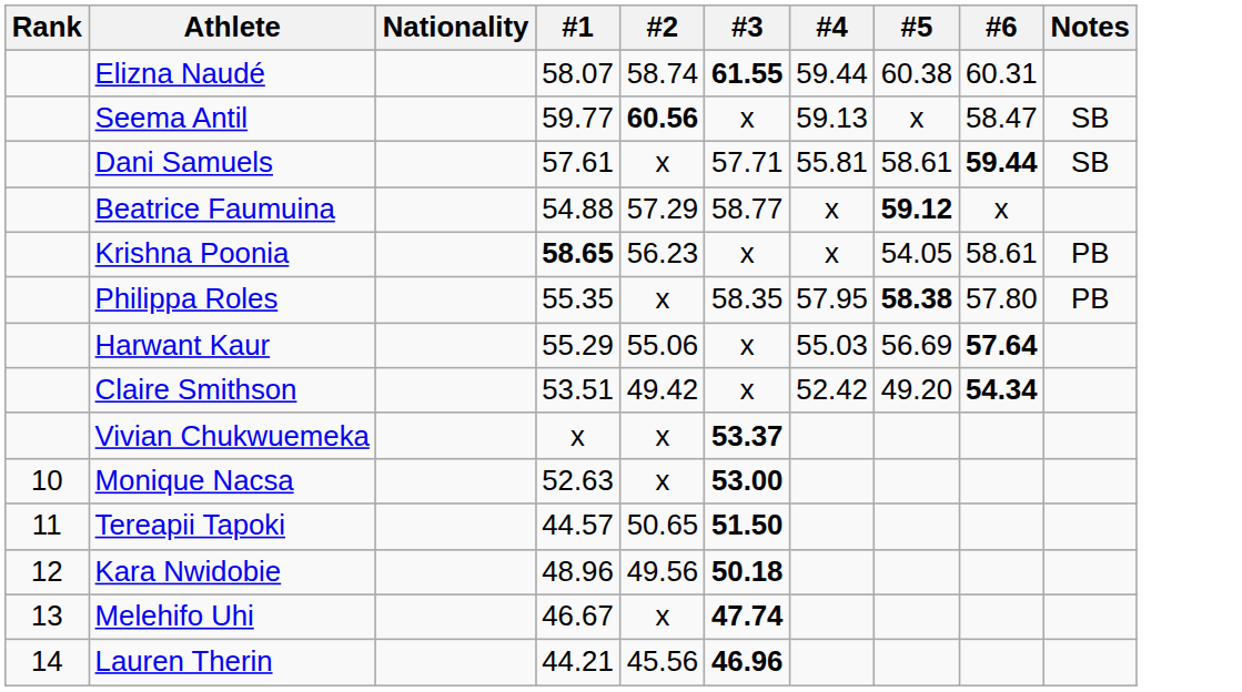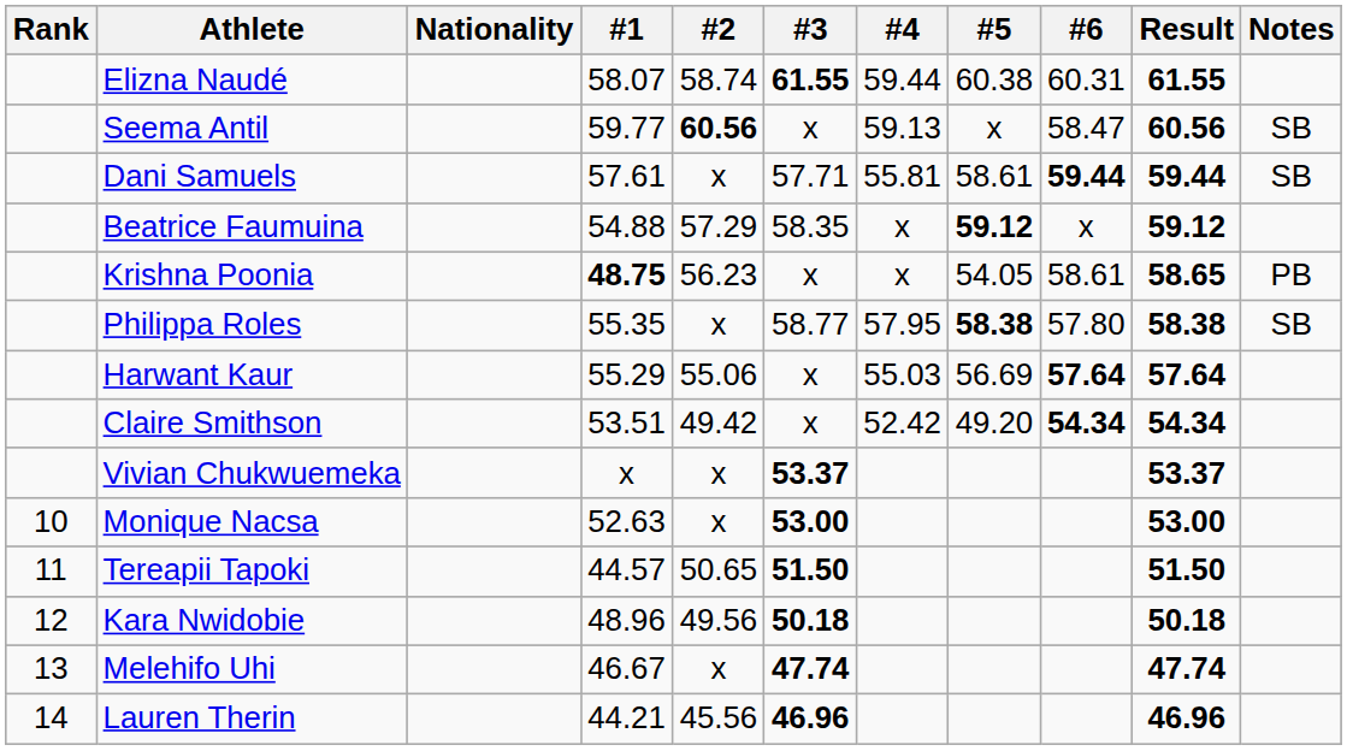+ column: Result | 61.55 | 60.56 | 59.44 | 59.12 | 58.65 | 58.38 | 57.64 | 54.34 | 53.37 | 53.00 | 51.50 | 50.18 | 47.74 | 46.96
Beatrice Faumuina | #3: 58.77 -> 58.35
Krishna Poonia | #1: 58.65 -> 48.75
Philippa Roles | #3: 58.35 -> 58.77
Philippa Roles | Notes: PB -> SB
